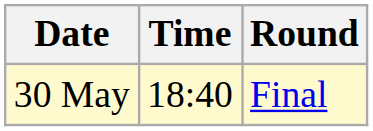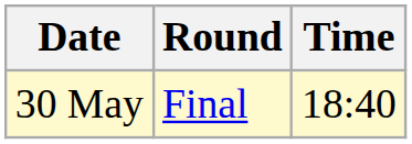columns swapped: Time <-> Round
